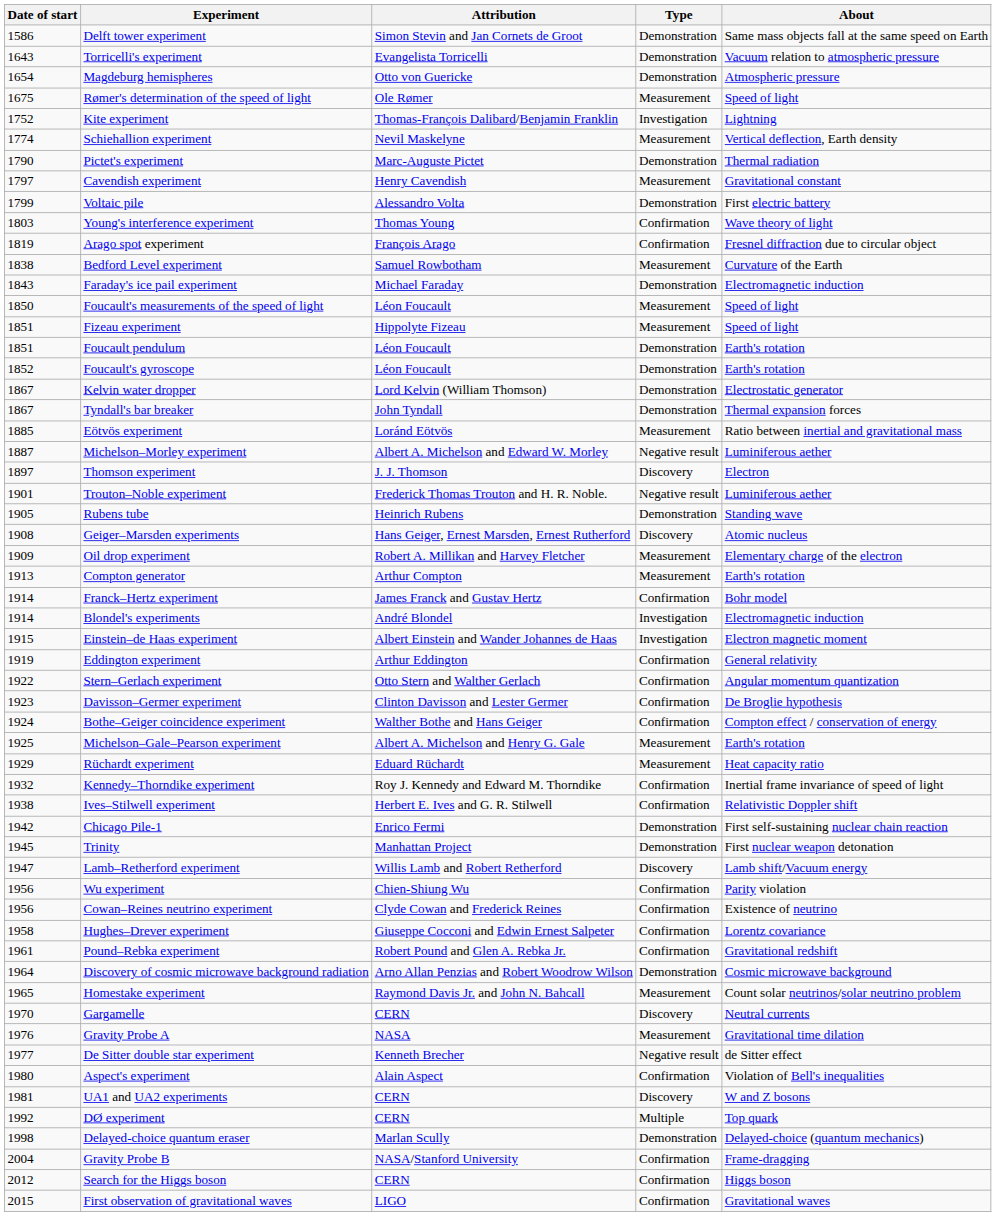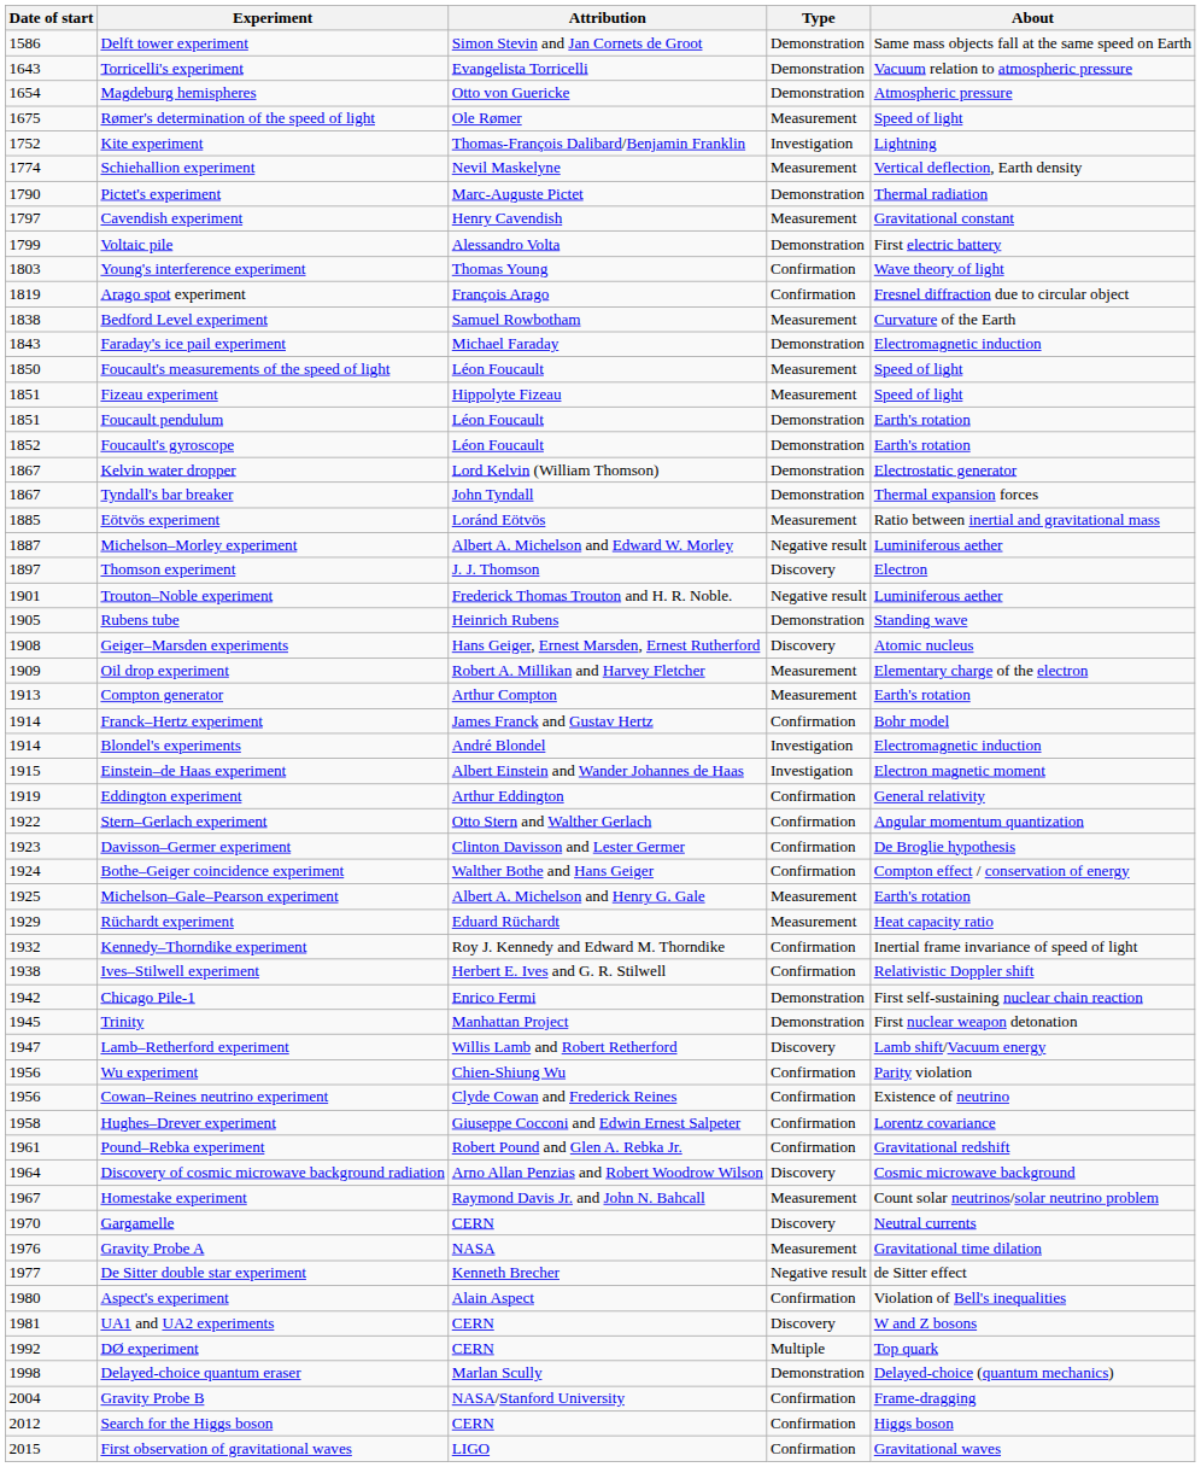Discovery of cosmic microwave background radiation | Type: Demonstration -> Discovery
Homestake experiment | Date of start: 1965 -> 1967
